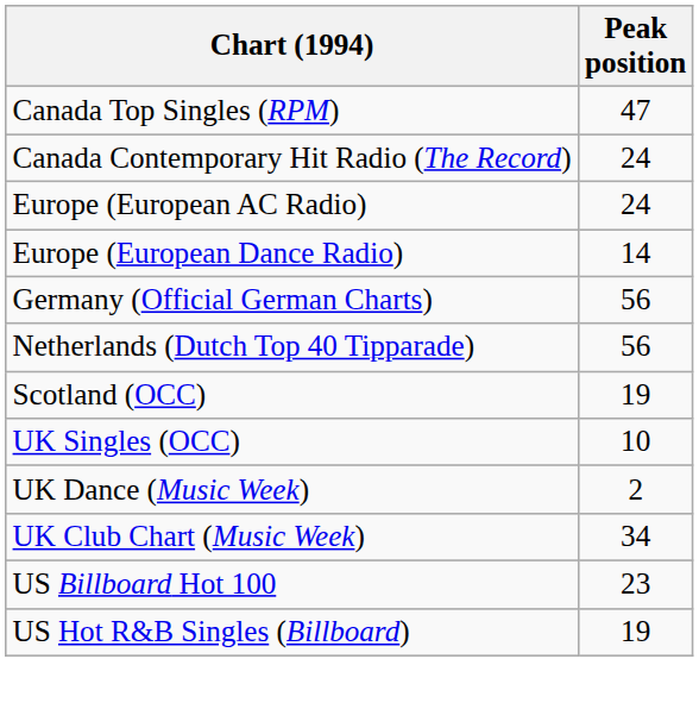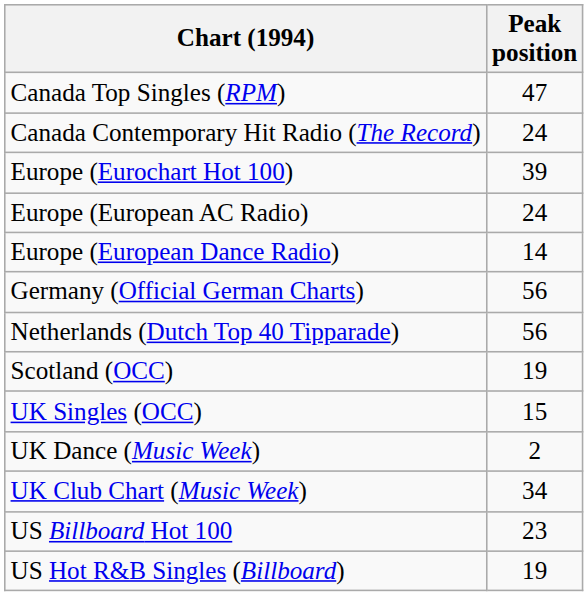+ row: Europe (Eurochart Hot 100) | 39
UK Singles (OCC) | Peak position: 10 -> 15
